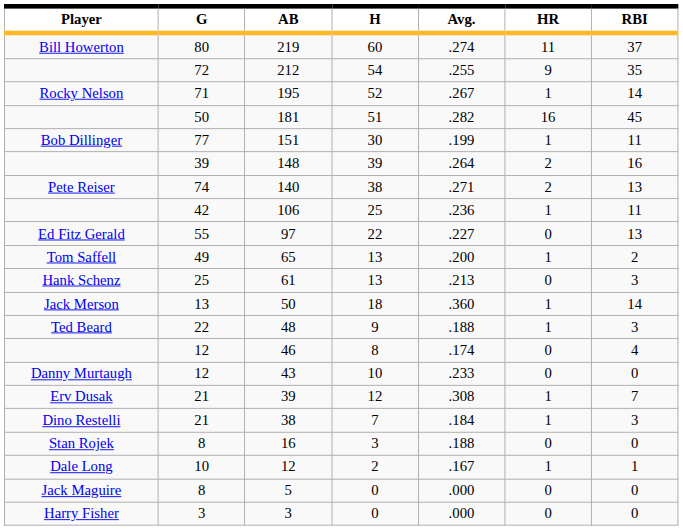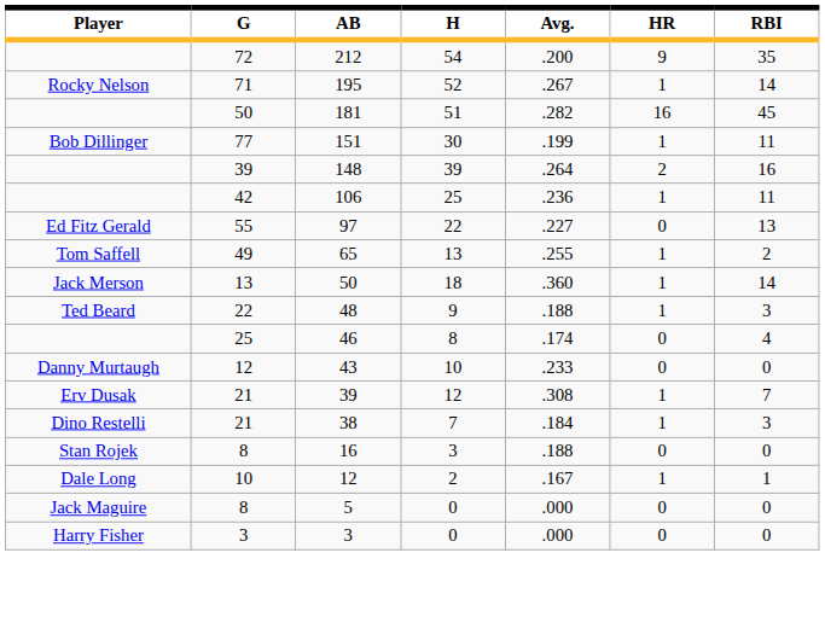- row: Bill Howerton | 80 | 219 | 60 | .274 | 11 | 37
212 | Avg.: .255 -> .200
- row: Pete Reiser | 74 | 140 | 38 | .271 | 2 | 13
65 | Avg.: .200 -> .255
- row: Hank Schenz | 25 | 61 | 13 | .213 | 0 | 3
46 | G: 12 -> 25
